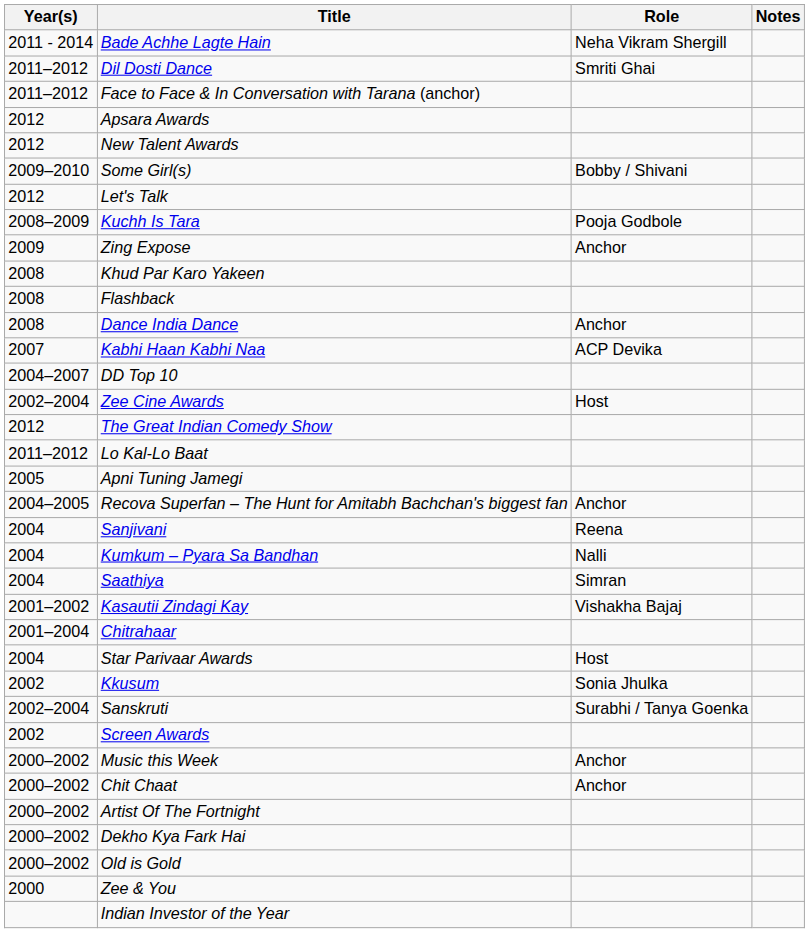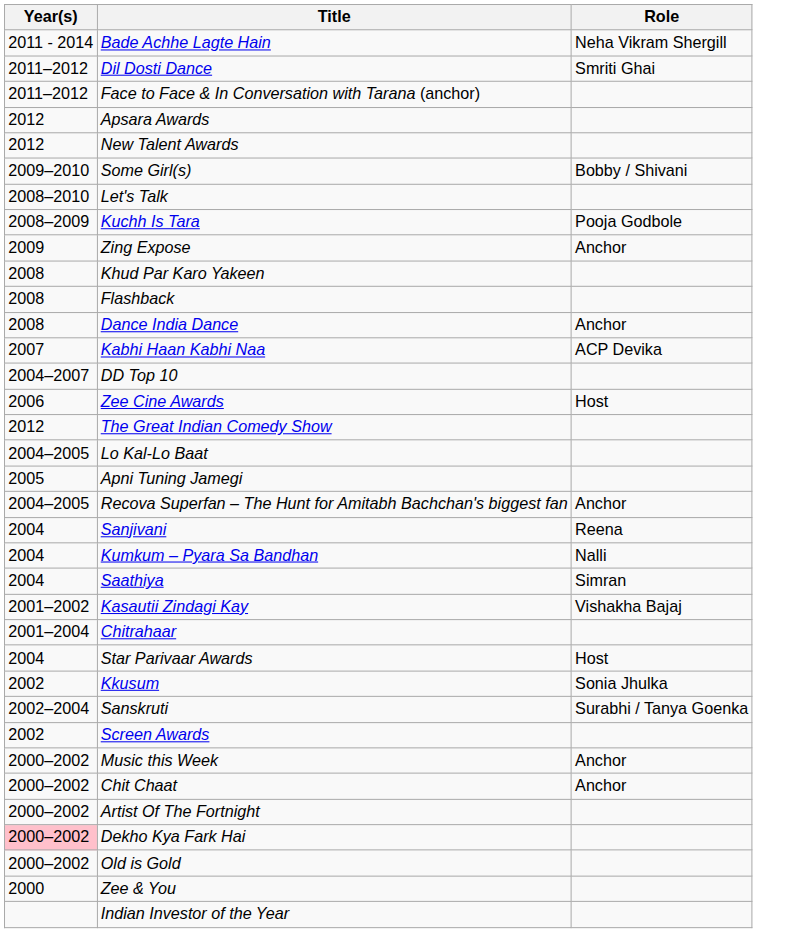- column: Notes
Let's Talk | Year(s): 2012 -> 2008–2010
Zee Cine Awards | Year(s): 2002–2004 -> 2006
Lo Kal-Lo Baat | Year(s): 2011–2012 -> 2004–2005
Dekho Kya Fark Hai | Year(s): no background -> pink background
